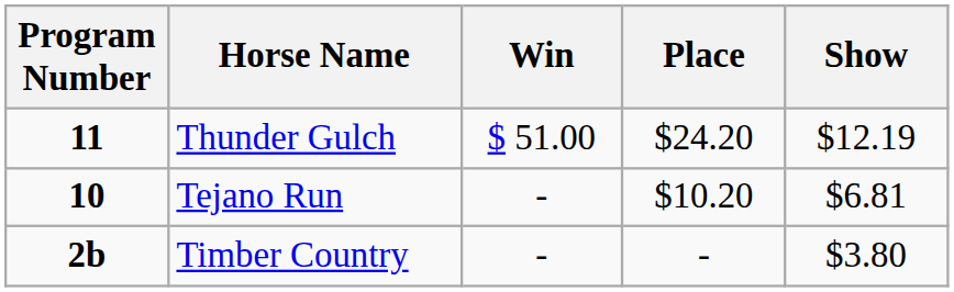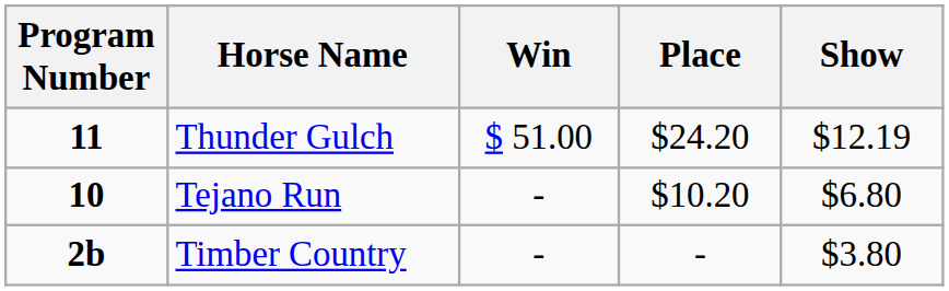Tejano Run | Show: $6.81 -> $6.80
